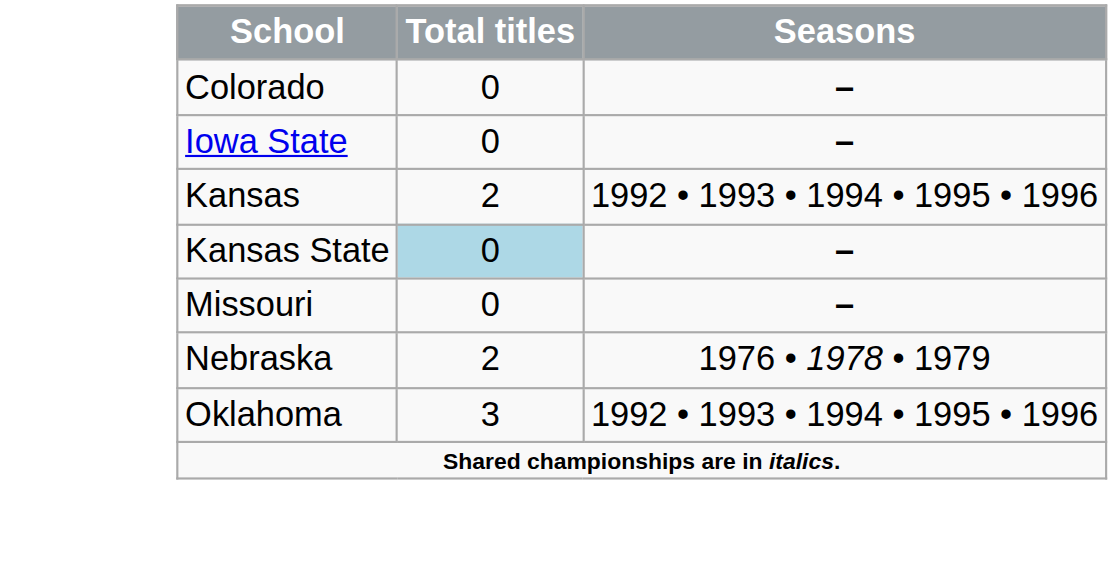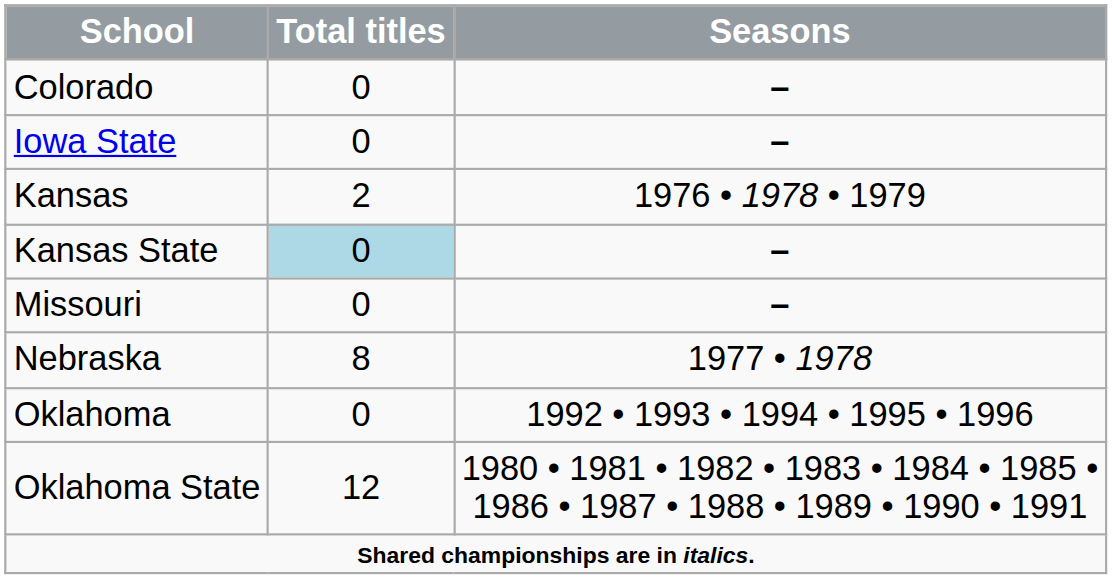Kansas | Seasons: 1992 • 1993 • 1994 • 1995 • 1996 -> 1976 • 1978 • 1979
Nebraska | Total titles: 2 -> 8
Nebraska | Seasons: 1976 • 1978 • 1979 -> 1977 • 1978
Oklahoma | Total titles: 3 -> 0
+ row: Oklahoma State | 12 | 1980 • 1981 • 1982 • 1983 • 1984 • 1985 • 1986 • 1987 • 1988 • 1989 • 1990 • 1991
